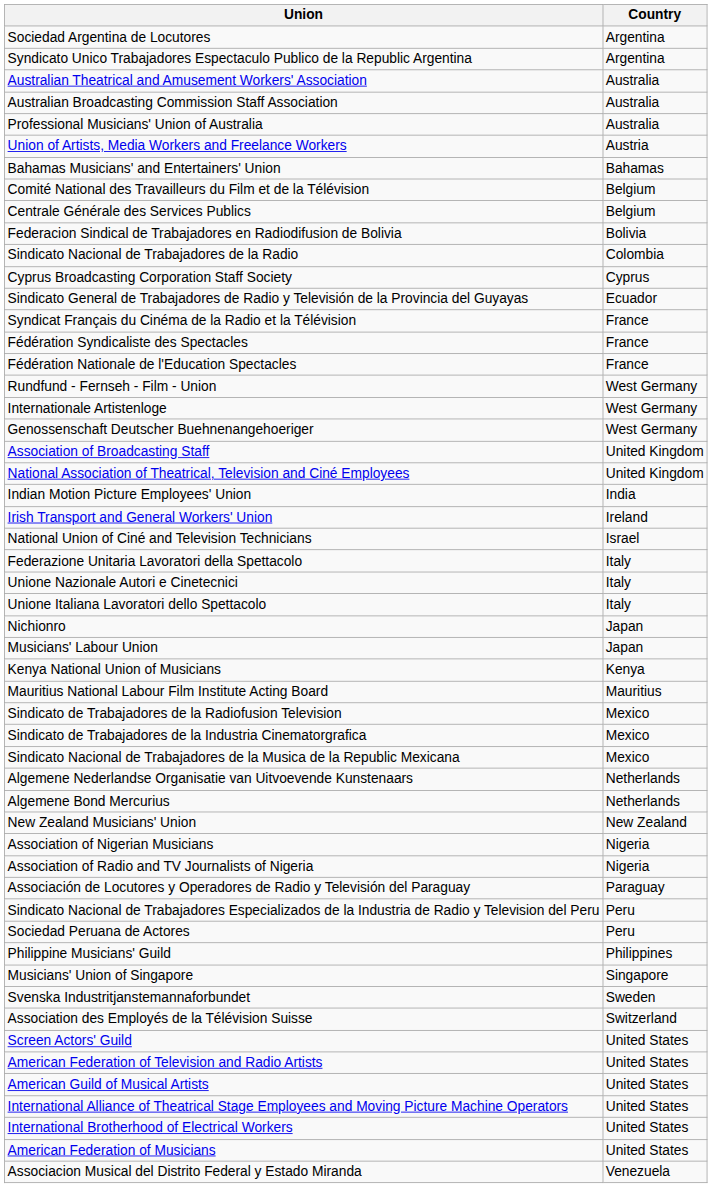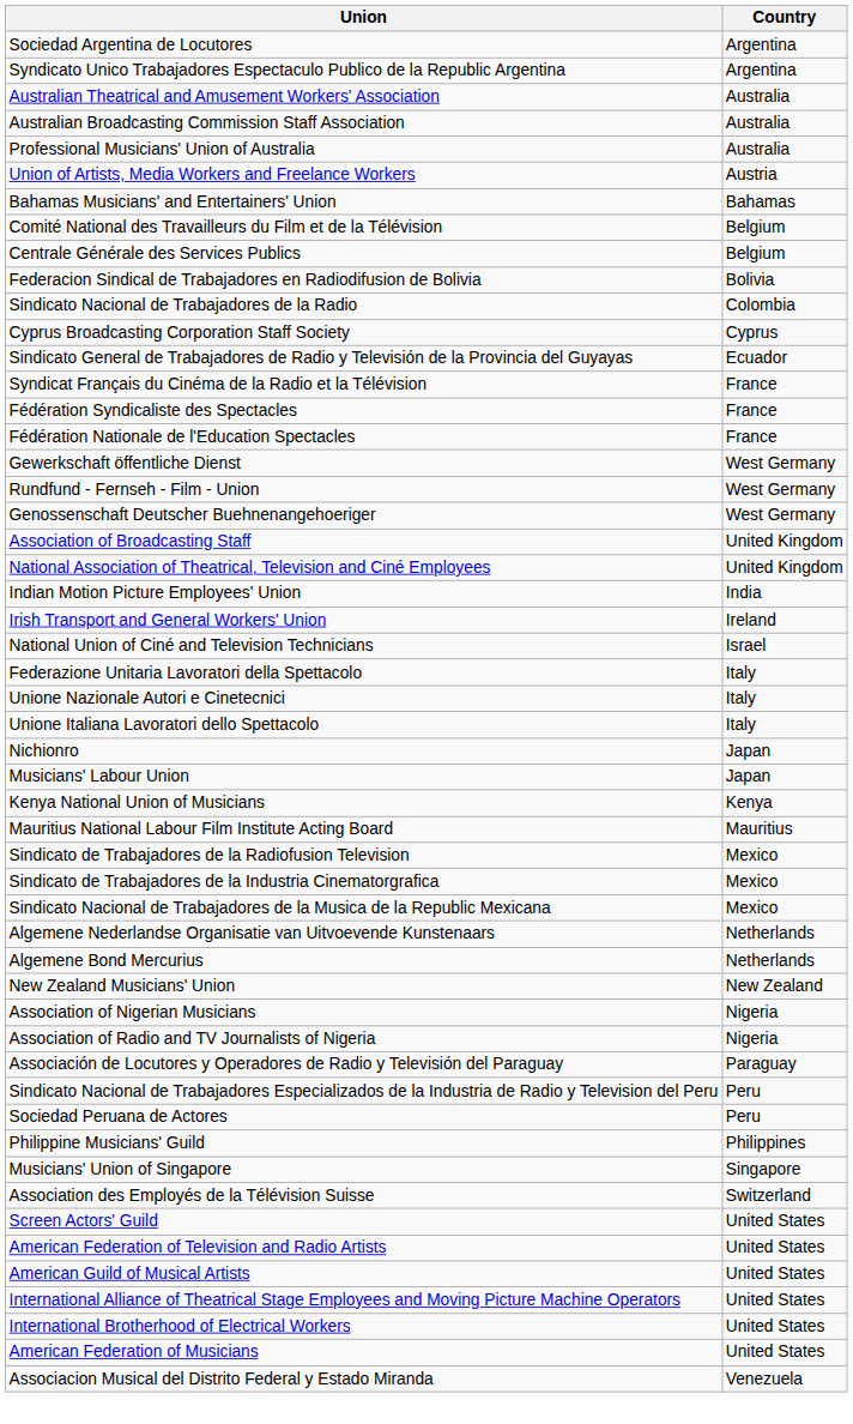+ row: Gewerkschaft öffentliche Dienst | West Germany
- row: Internationale Artistenloge | West Germany
- row: Svenska Industritjanstemannaforbundet | Sweden
